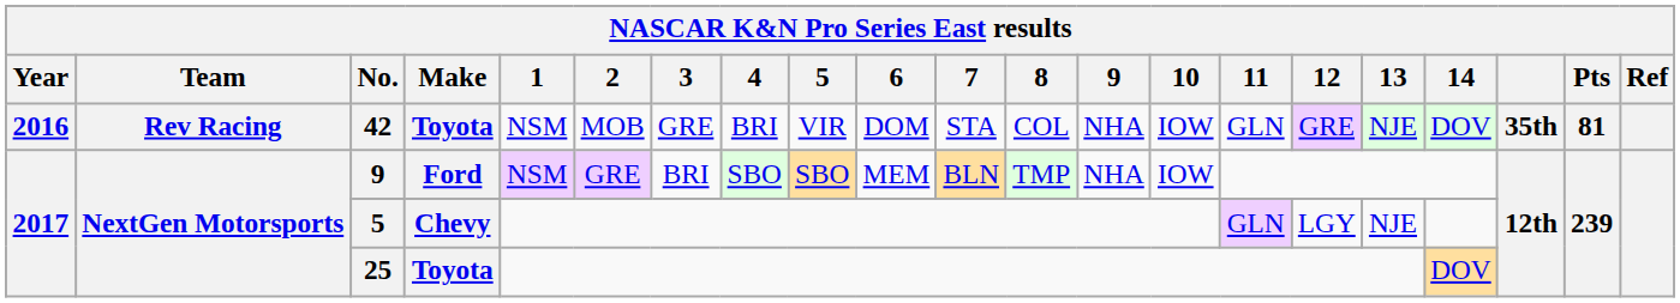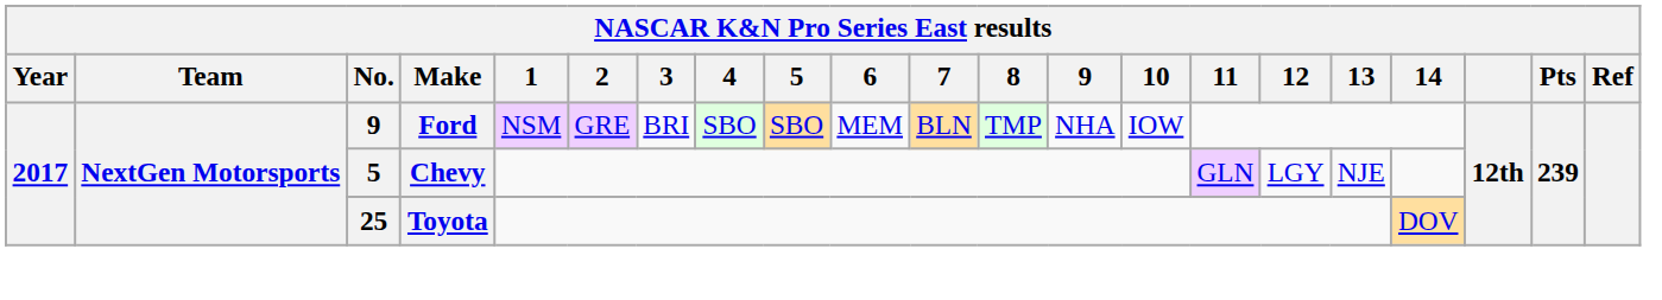- row: 2016 | Rev Racing | 42 | Toyota | NSM | MOB | GRE | BRI | VIR | DOM | STA | COL | NHA | IOW | GLN | GRE | NJE | DOV | 35th | 81
